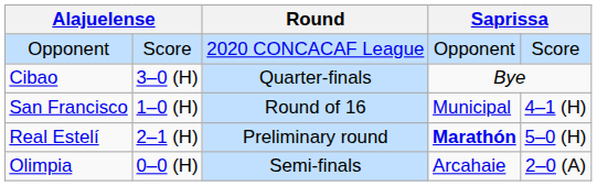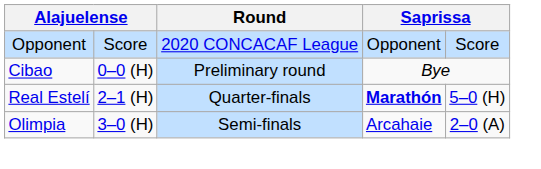Cibao | column 2: 3–0 (H) -> 0–0 (H)
Cibao | Round: Quarter-finals -> Preliminary round
- row: San Francisco | 1–0 (H) | Round of 16 | Municipal | 4–1 (H)
Real Estelí | Round: Preliminary round -> Quarter-finals
Olimpia | column 2: 0–0 (H) -> 3–0 (H)
